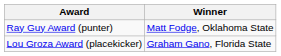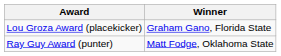rows swapped: Ray Guy Award (punter) <-> Lou Groza Award (placekicker)
